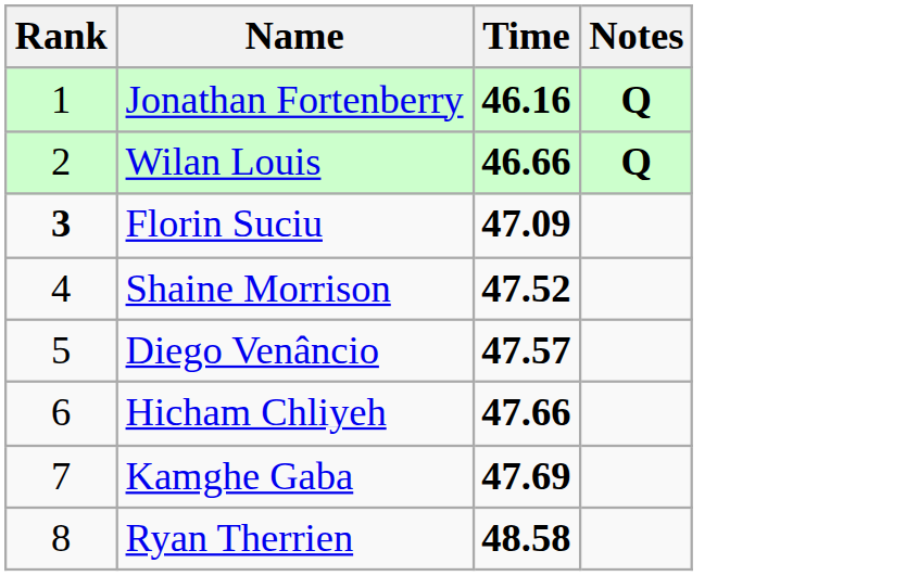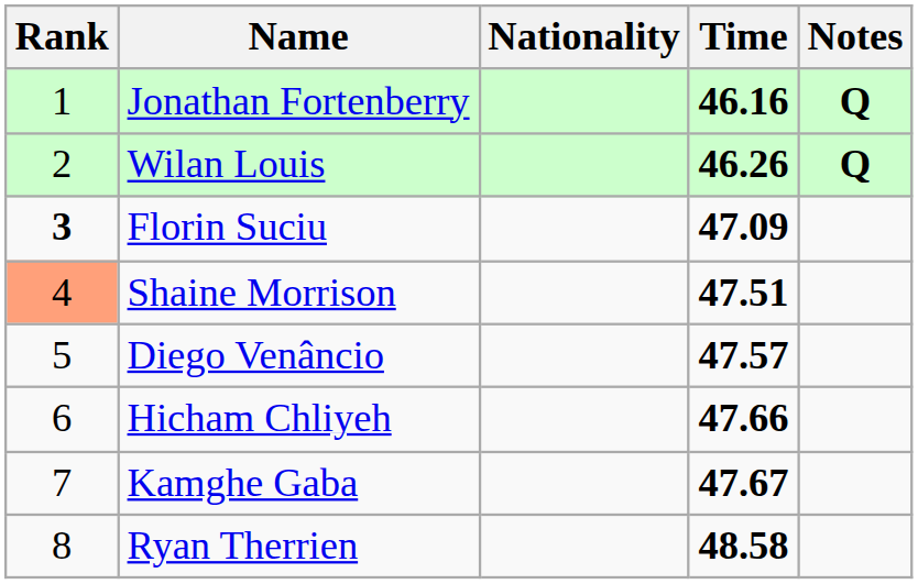+ column: Nationality
Wilan Louis | Time: 46.66 -> 46.26
Shaine Morrison | Rank: no background -> lightsalmon background
Shaine Morrison | Time: 47.52 -> 47.51
Kamghe Gaba | Time: 47.69 -> 47.67
